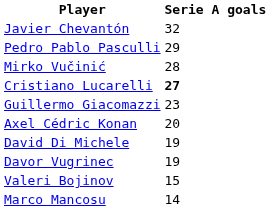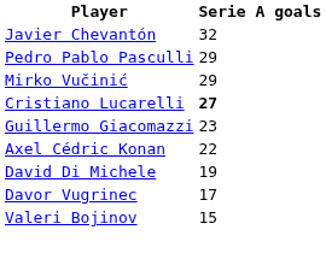Mirko Vučinić | Serie A goals: 28 -> 29
Axel Cédric Konan | Serie A goals: 20 -> 22
Davor Vugrinec | Serie A goals: 19 -> 17
- row: Marco Mancosu | 14
